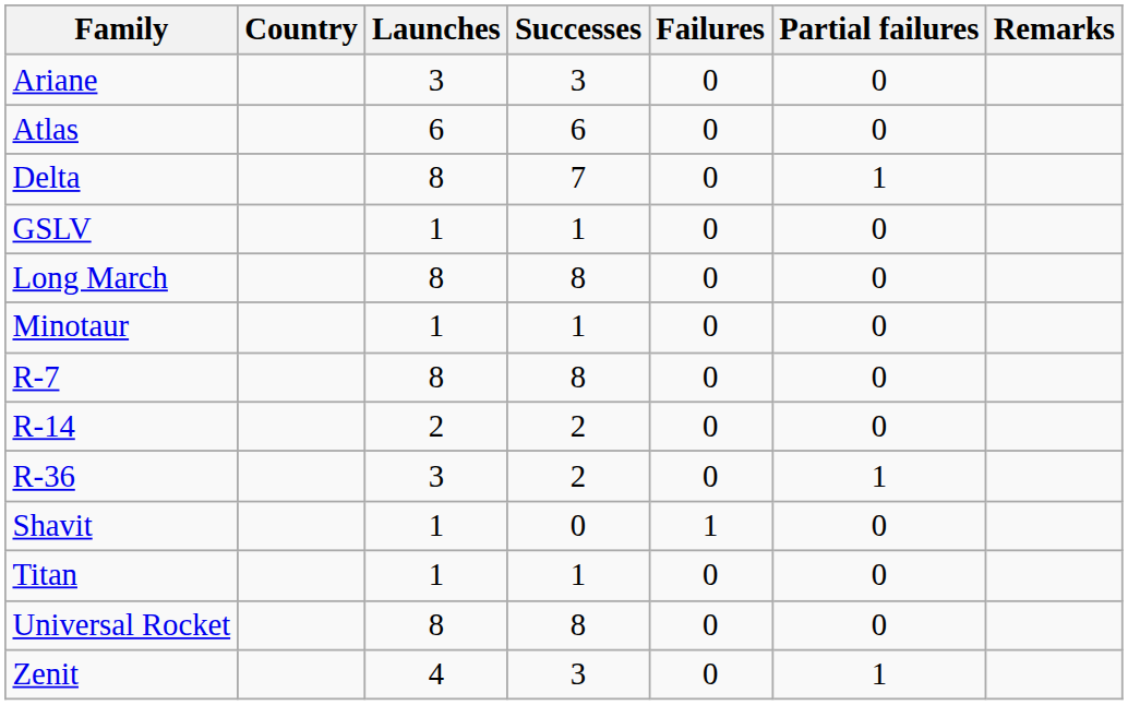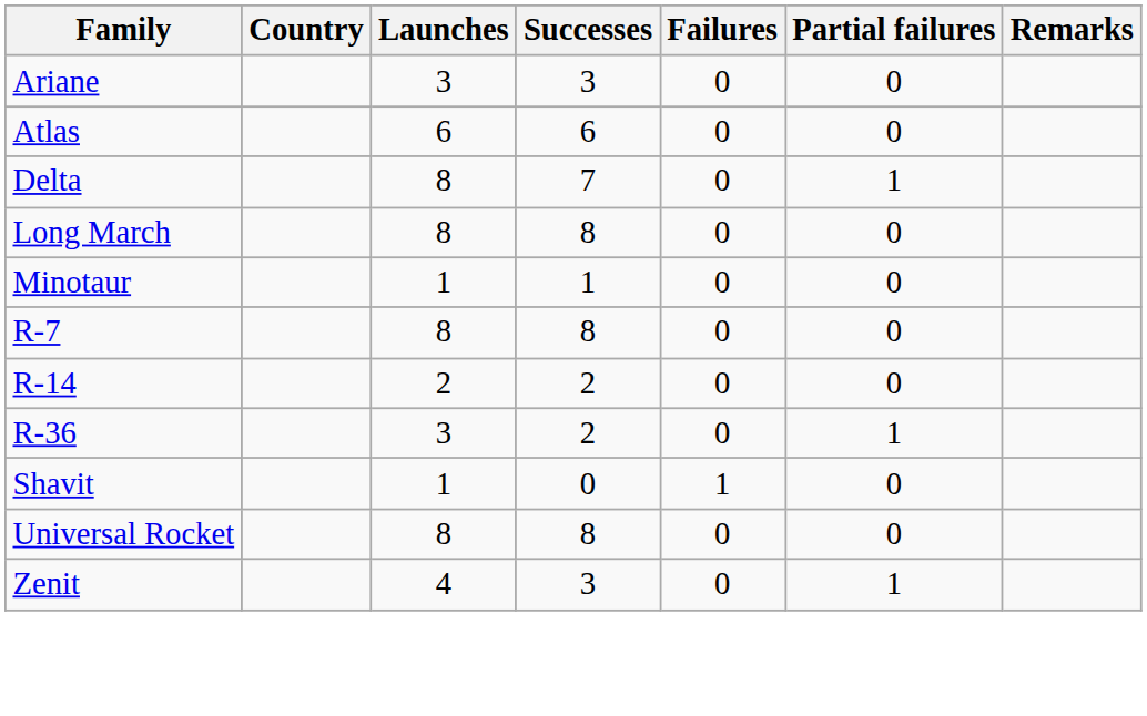- row: GSLV | 1 | 1 | 0 | 0
- row: Titan | 1 | 1 | 0 | 0
